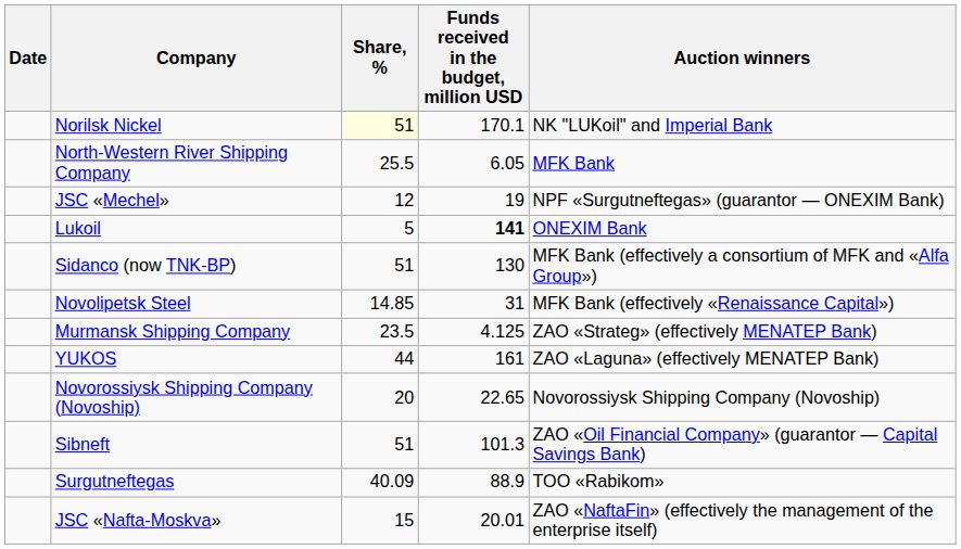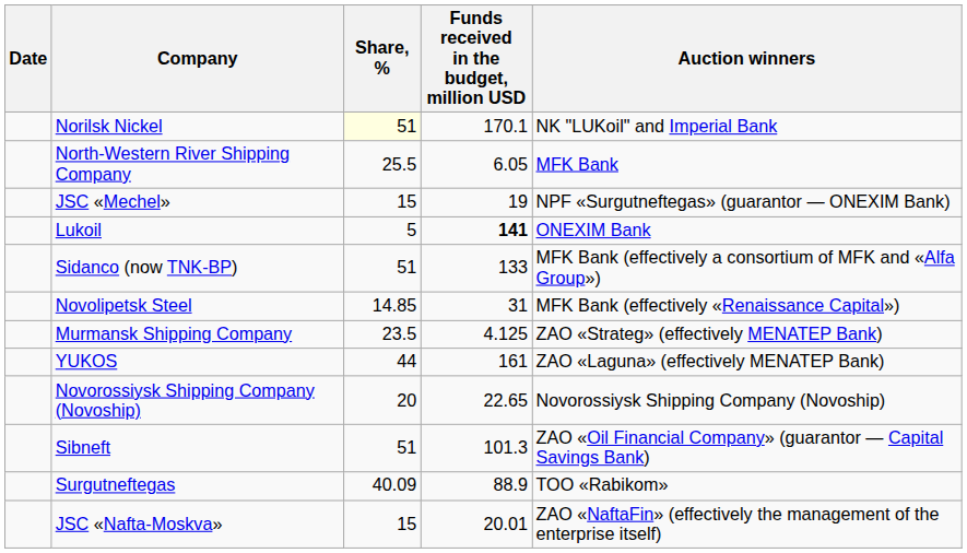JSC «Mechel» | Share, %: 12 -> 15
Sidanco (now TNK-BP) | Funds received in the budget, million USD: 130 -> 133
